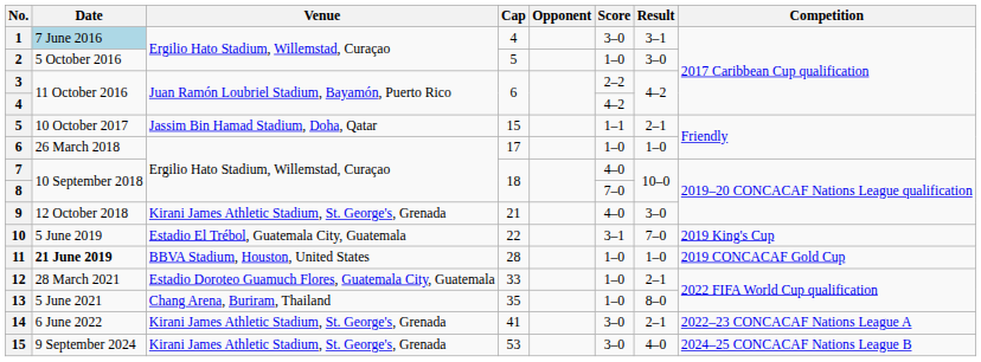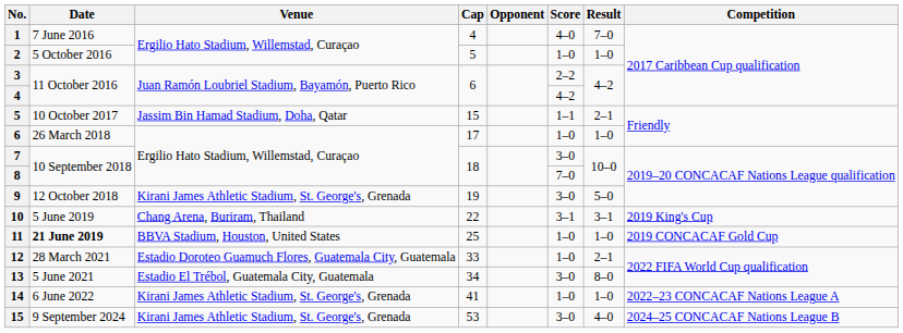1 | Date: lightblue background -> no background
1 | Score: 3–0 -> 4–0
1 | Result: 3–1 -> 7–0
2 | Result: 3–0 -> 1–0
7 | Score: 4–0 -> 3–0
9 | Cap: 21 -> 19
9 | Score: 4–0 -> 3–0
9 | Result: 3–0 -> 5–0
10 | Venue: Estadio El Trébol, Guatemala City, Guatemala -> Chang Arena, Buriram, Thailand
10 | Result: 7–0 -> 3–1
11 | Cap: 28 -> 25
13 | Venue: Chang Arena, Buriram, Thailand -> Estadio El Trébol, Guatemala City, Guatemala
13 | Cap: 35 -> 34
13 | Score: 1–0 -> 3–0
14 | Score: 3–0 -> 1–0
14 | Result: 2–1 -> 1–0
